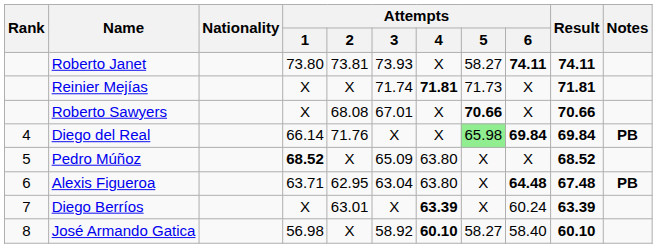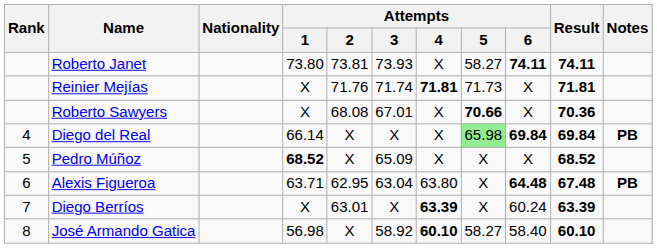Reinier Mejías | Attempts / 2: X -> 71.76
Roberto Sawyers | Result: 70.66 -> 70.36
Diego del Real | Attempts / 2: 71.76 -> X
Pedro Múñoz | Attempts / 4: 63.80 -> X
